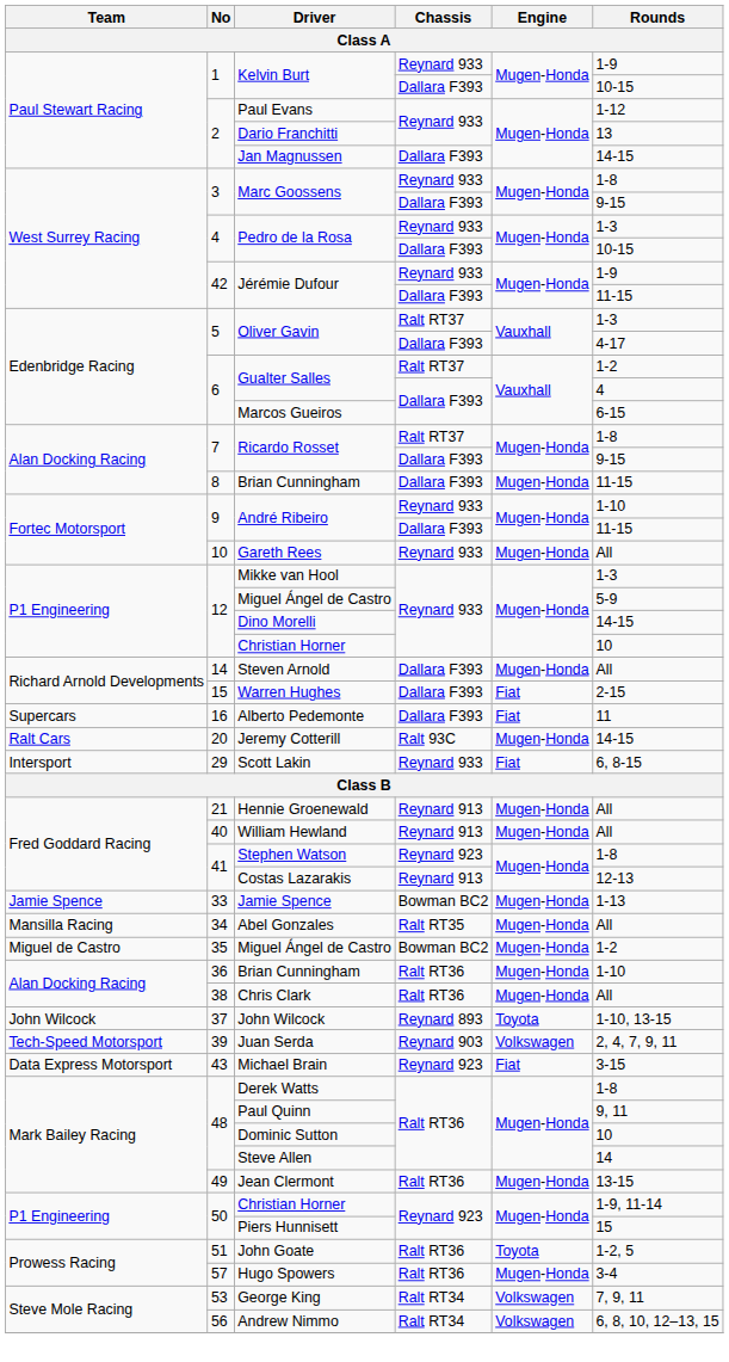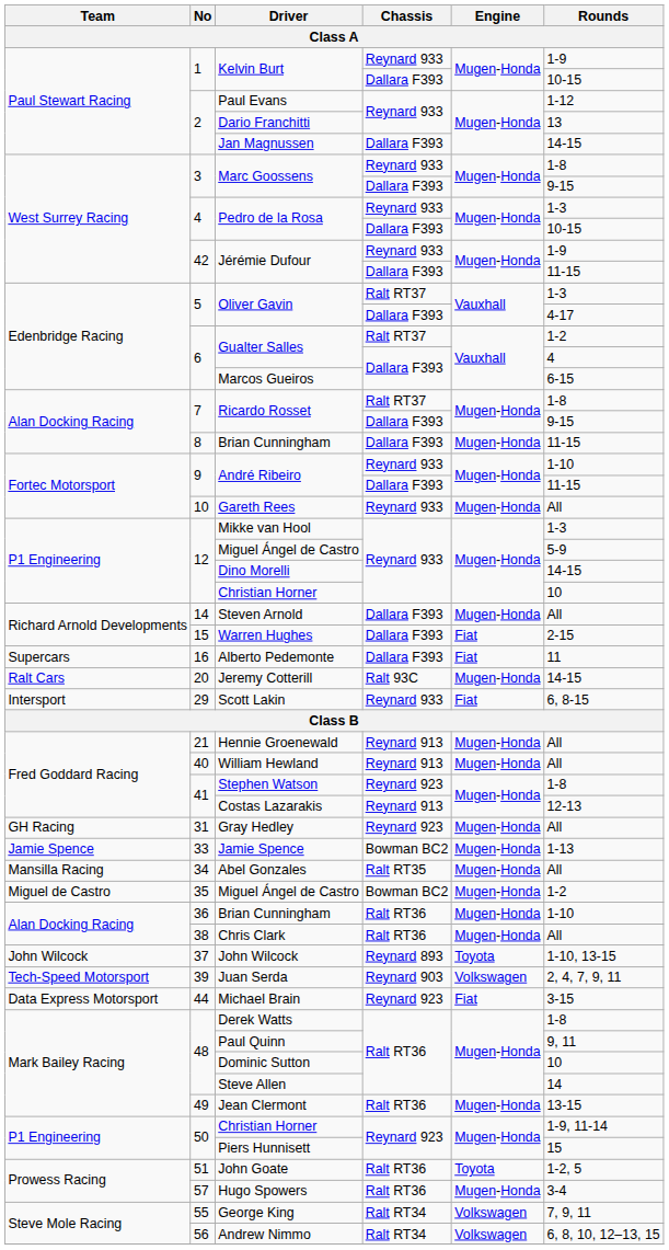+ row: GH Racing | 31 | Gray Hedley | Reynard 923 | Mugen-Honda | All
Michael Brain | No: 43 -> 44
George King | No: 53 -> 55
